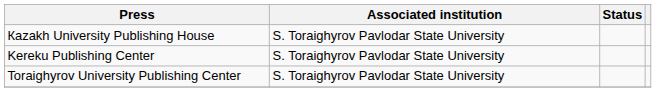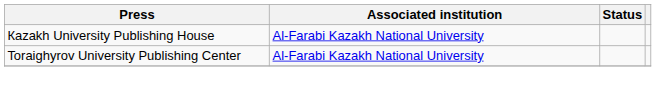Кazakh University Publishing House | Associated institution: S. Toraighyrov Pavlodar State University -> Al-Farabi Kazakh National University
- row: Kereku Publishing Center | S. Toraighyrov Pavlodar State University
Toraighyrov University Publishing Center | Associated institution: S. Toraighyrov Pavlodar State University -> Al-Farabi Kazakh National University
